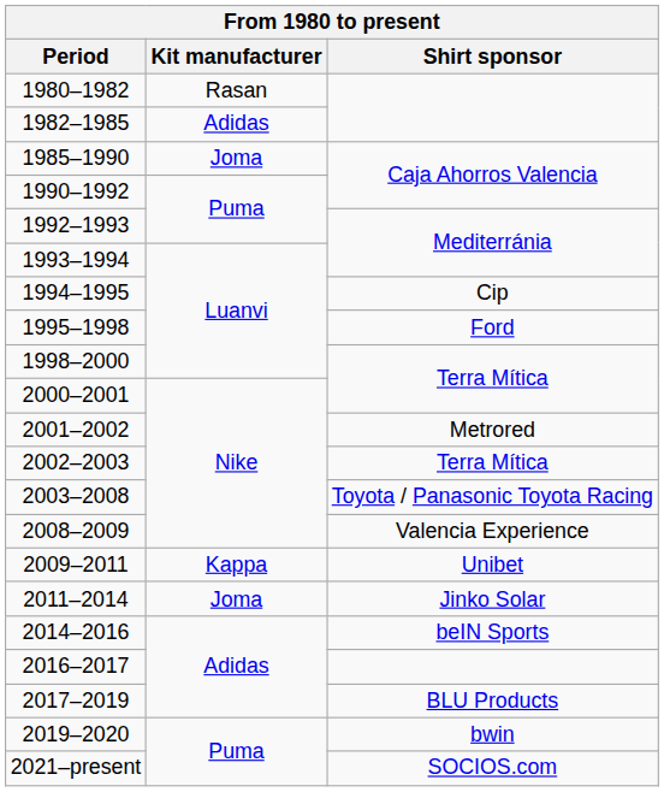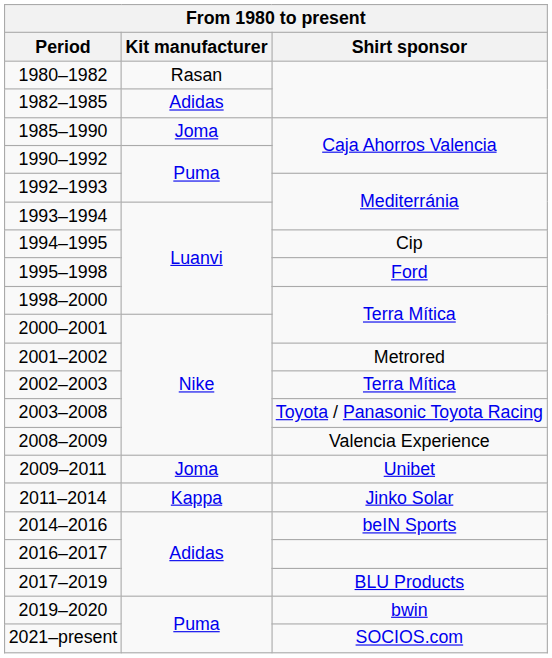2009–2011 | Kit manufacturer: Kappa -> Joma
2011–2014 | Kit manufacturer: Joma -> Kappa
